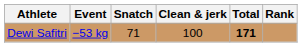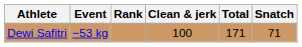columns swapped: Snatch <-> Rank
Dewi Safitri | Total: bold -> normal
